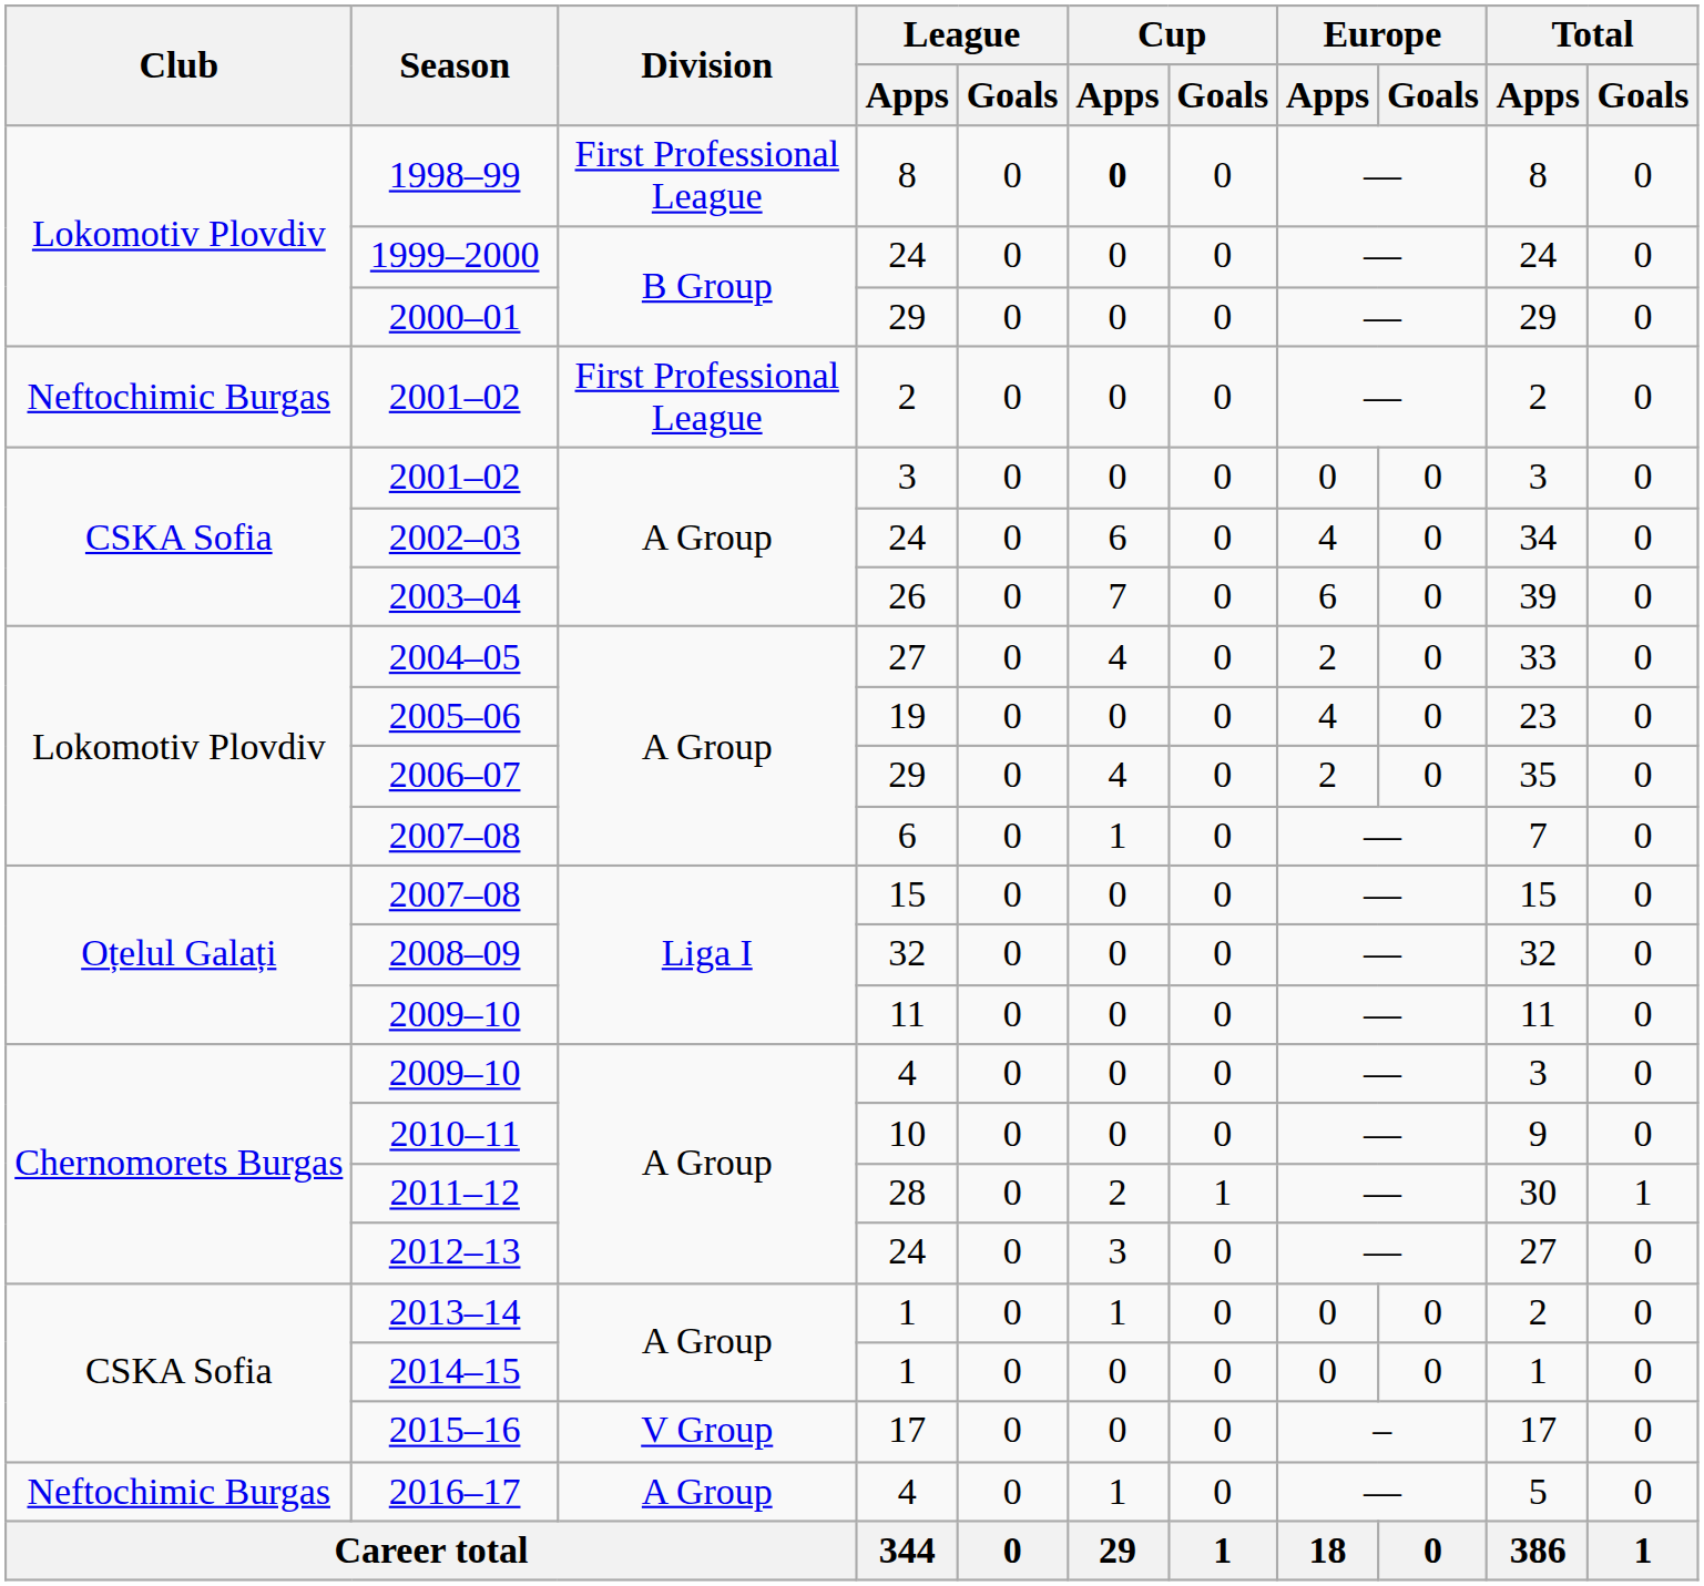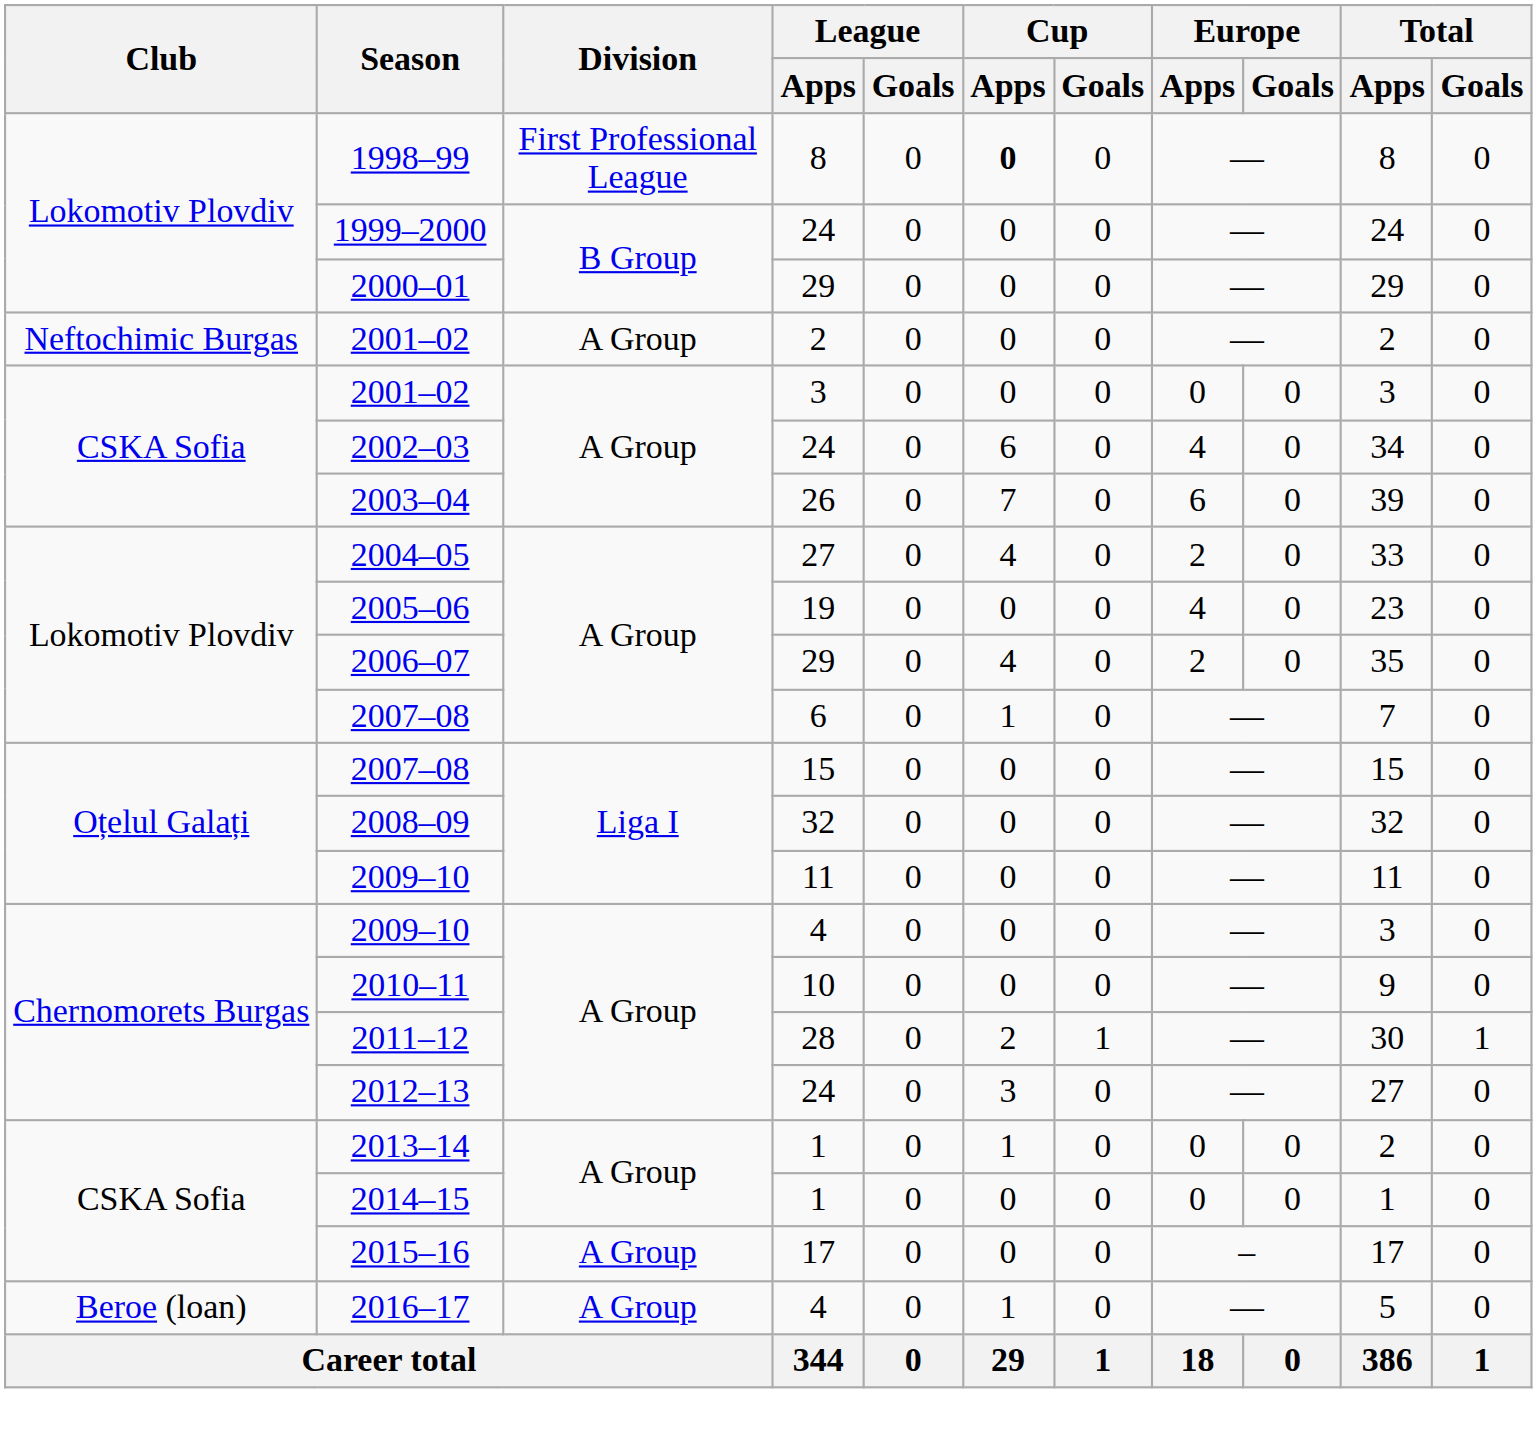2001–02 / 2 | Division: First Professional League -> A Group
2015–16 | Division: V Group -> A Group
2016–17 | Club: Neftochimic Burgas -> Beroe (loan)
